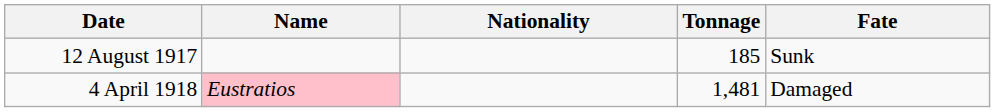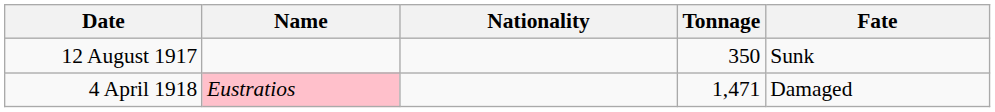12 August 1917 | Tonnage: 185 -> 350
4 April 1918 | Tonnage: 1,481 -> 1,471
